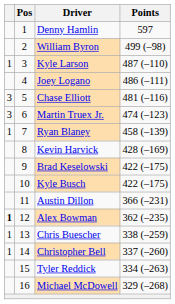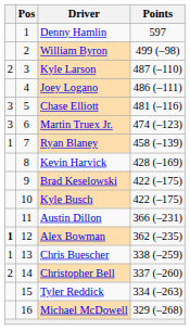Kyle Larson | column 1: 1 -> 2
Christopher Bell | column 1: 1 -> 2
